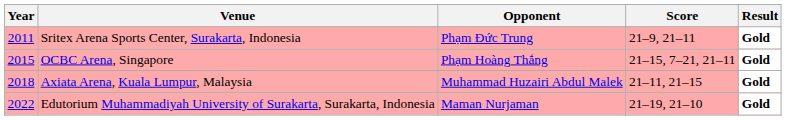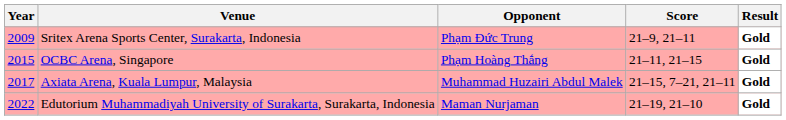Sritex Arena Sports Center, Surakarta, Indonesia | Year: 2011 -> 2009
OCBC Arena, Singapore | Score: 21–15, 7–21, 21–11 -> 21–11, 21–15
Axiata Arena, Kuala Lumpur, Malaysia | Year: 2018 -> 2017
Axiata Arena, Kuala Lumpur, Malaysia | Score: 21–11, 21–15 -> 21–15, 7–21, 21–11
